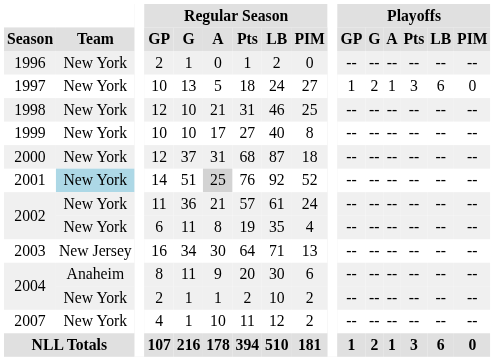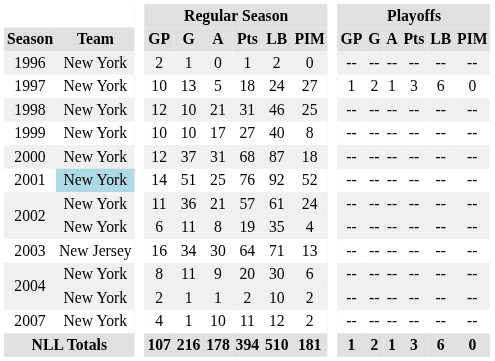2001 | Regular Season / A: lightgrey background -> no background
2004 / 8 | Team: Anaheim -> New York
